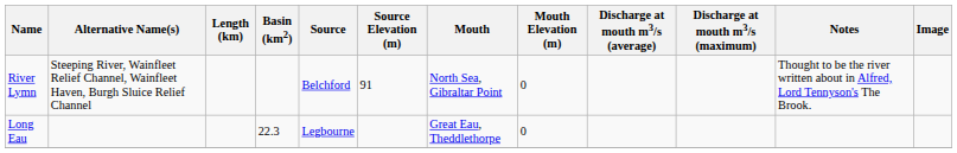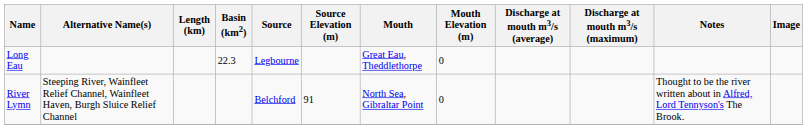rows swapped: Long Eau <-> River Lymn
